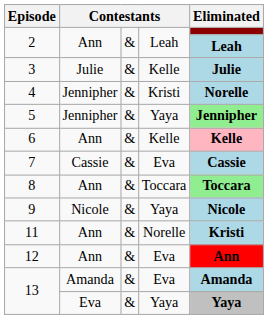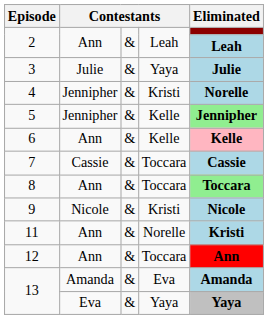3 | column 4: Kelle -> Yaya
5 | column 4: Yaya -> Kelle
7 | column 4: Eva -> Toccara
9 | column 4: Yaya -> Kristi
12 | column 4: Eva -> Toccara
